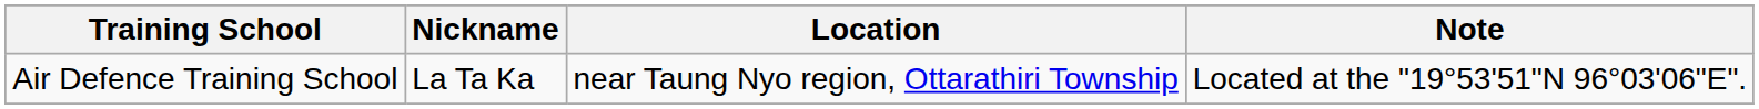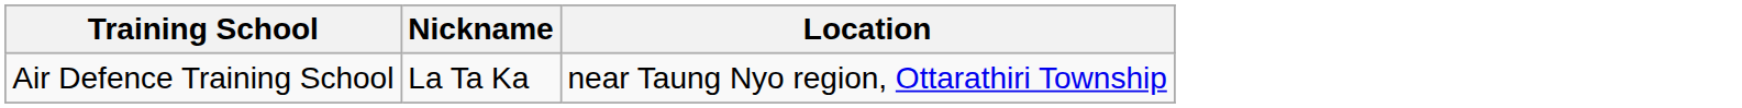- column: Note | Located at the "19°53'51"N 96°03'06"E".
